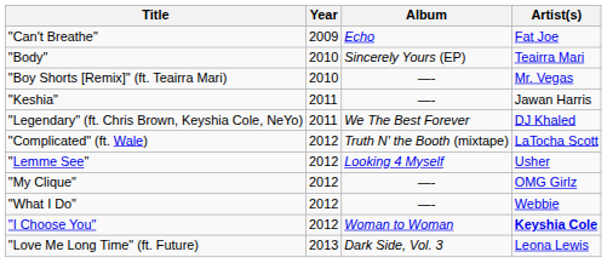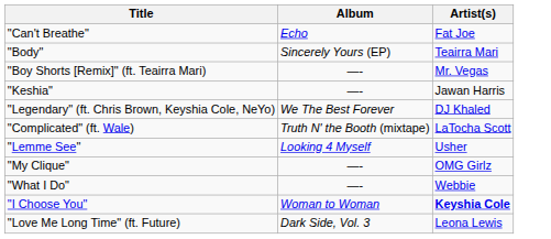- column: Year | 2009 | 2010 | 2010 | 2011 | 2011 | 2012 | 2012 | 2012 | 2012 | 2012 | 2013
